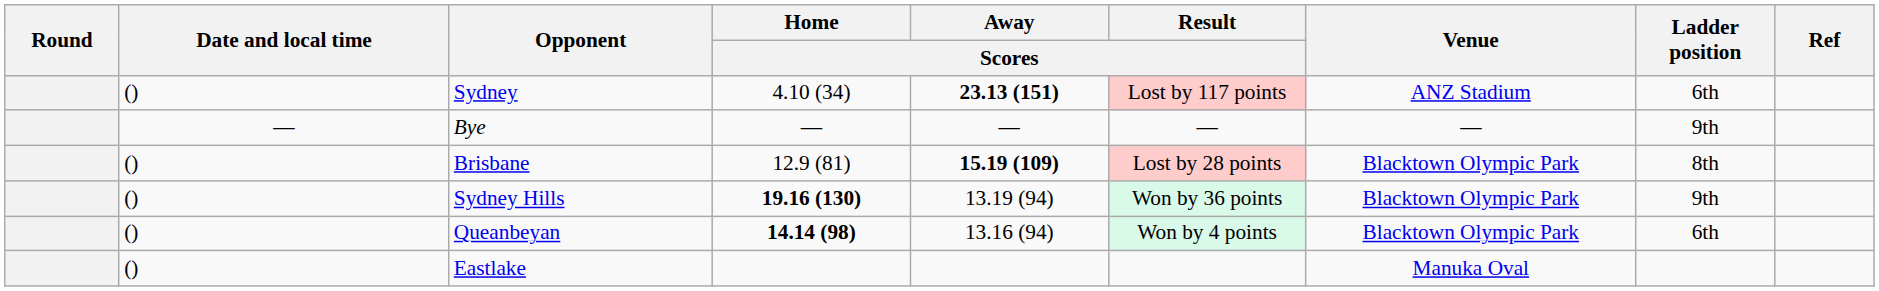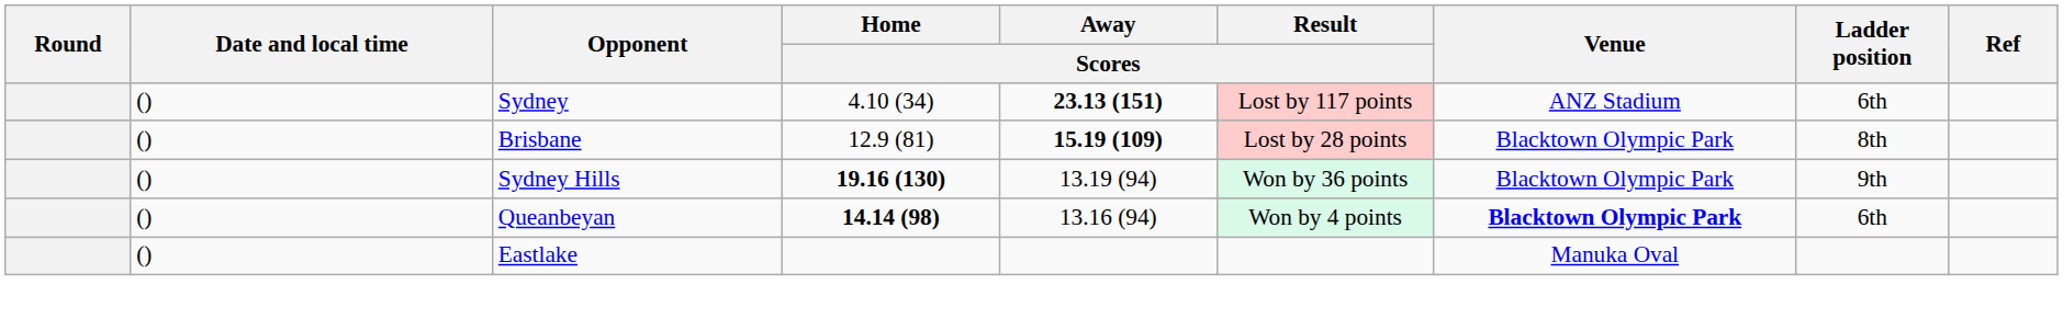- row: — | Bye | — | — | — | — | 9th
Queanbeyan | Venue: normal -> bold
